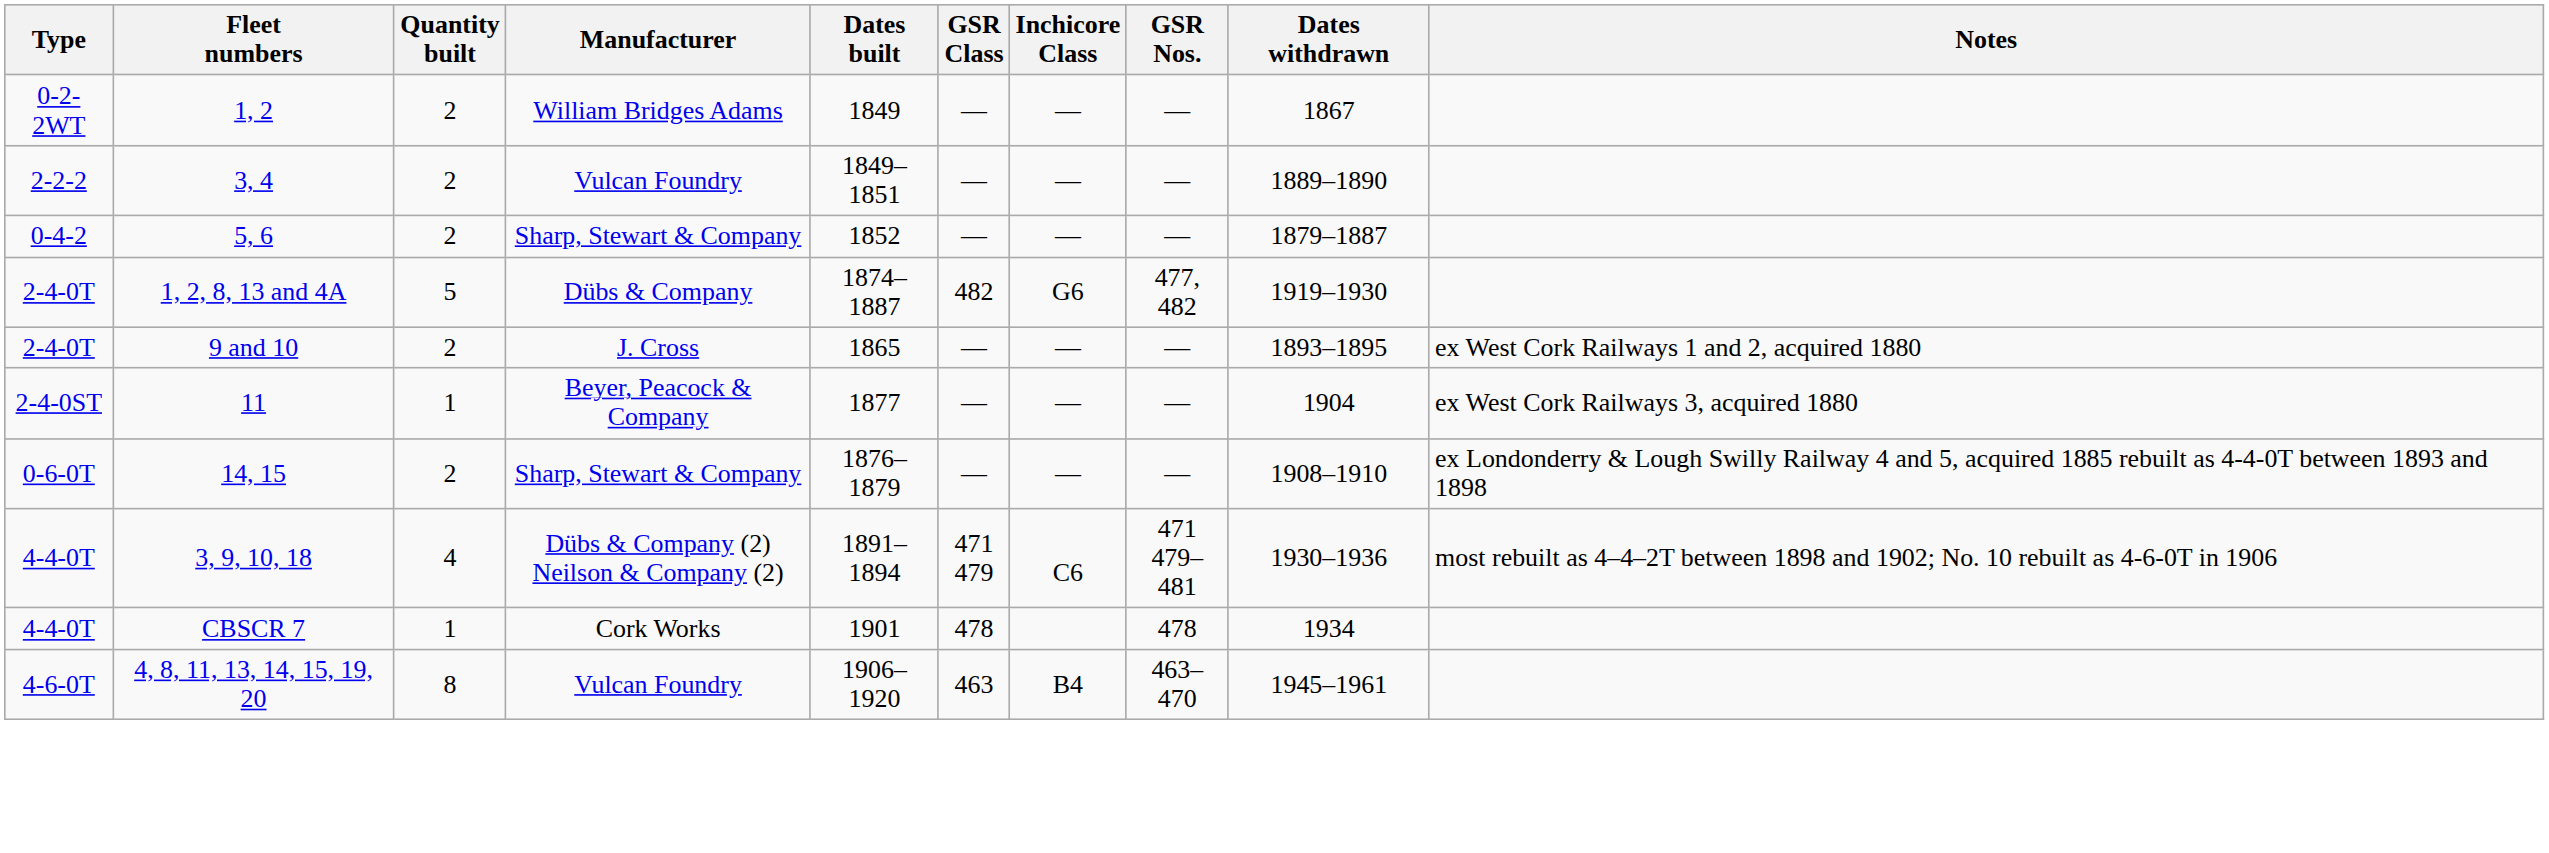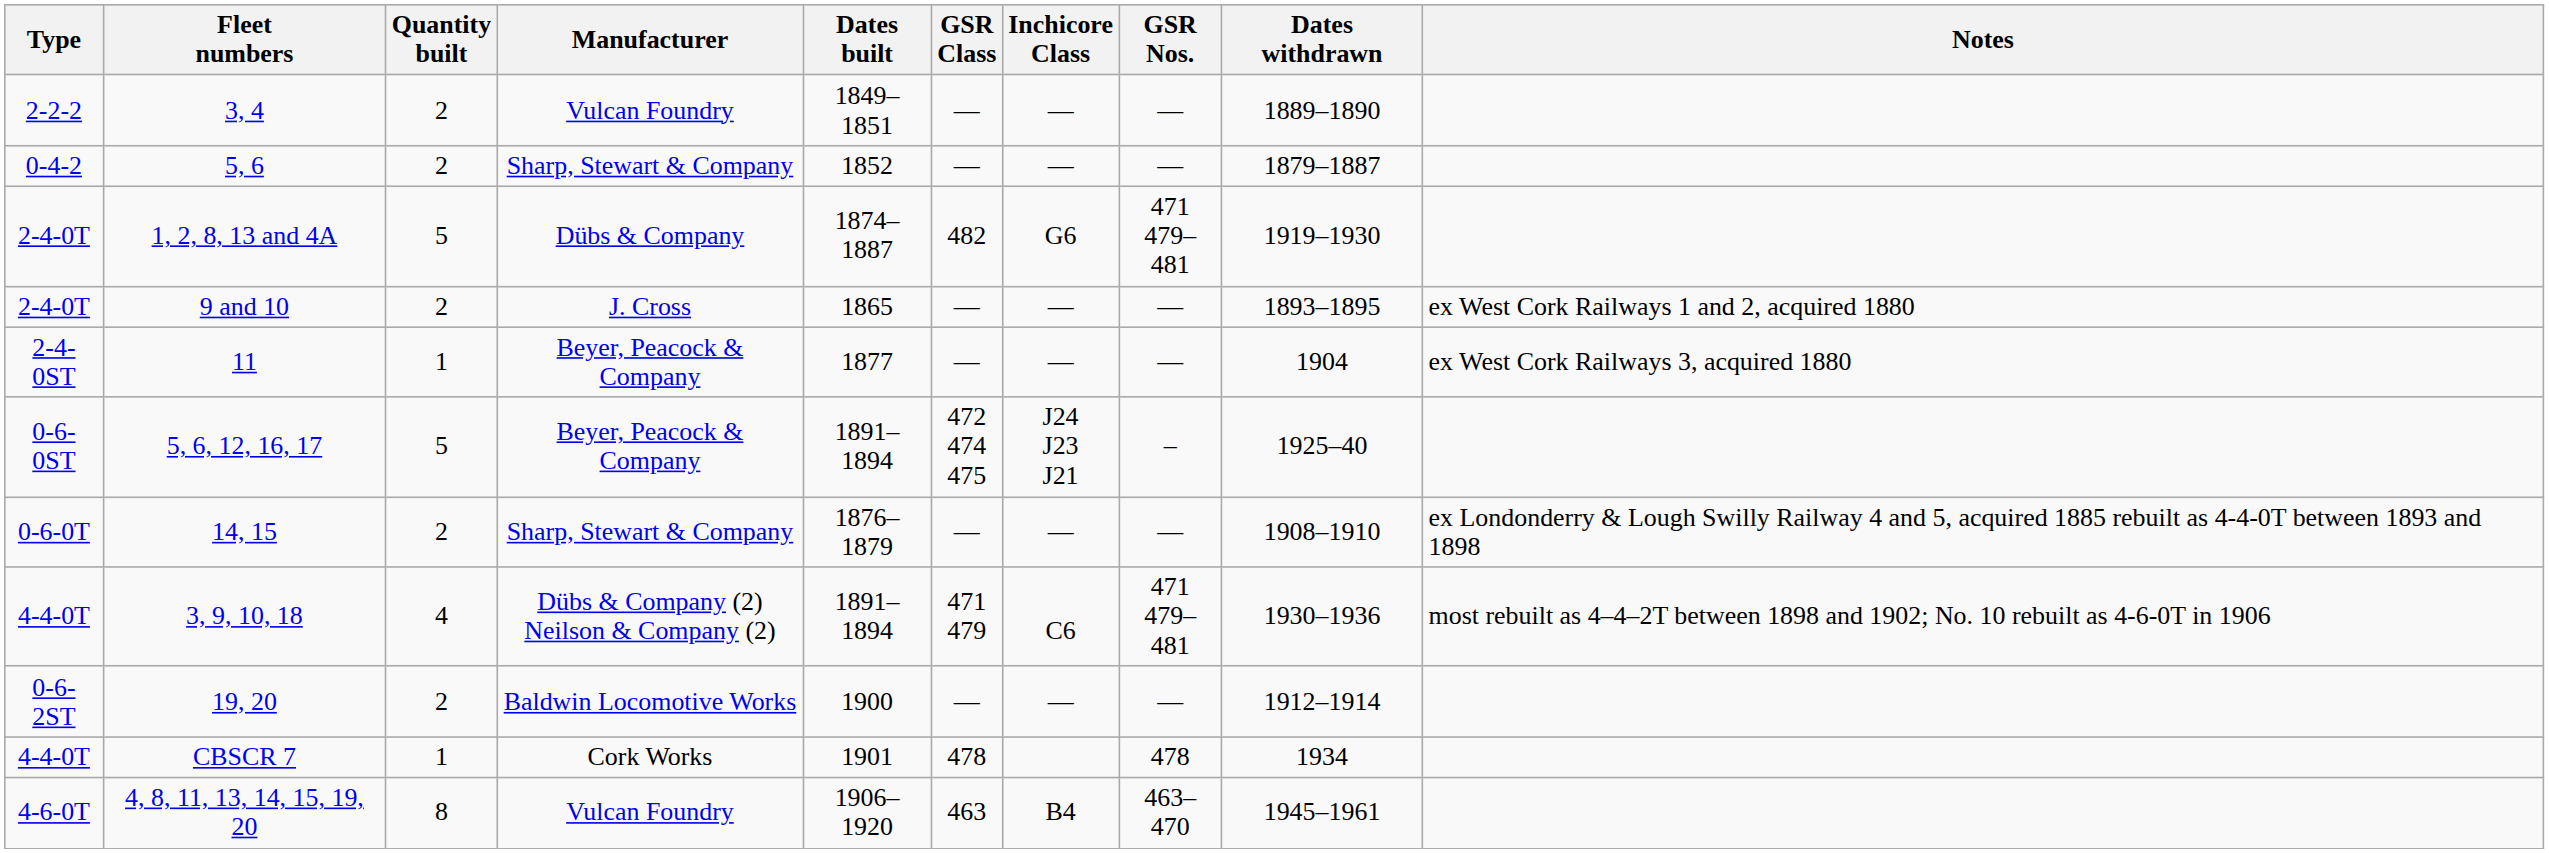- row: 0-2-2WT | 1, 2 | 2 | William Bridges Adams | 1849 | — | — | — | 1867
1, 2, 8, 13 and 4A | GSR Nos.: 477, 482 -> 471 479–481
+ row: 0-6-0ST | 5, 6, 12, 16, 17 | 5 | Beyer, Peacock & Company | 1891–1894 | 472 474 475 | J24 J23 J21 | – | 1925–40
+ row: 0-6-2ST | 19, 20 | 2 | Baldwin Locomotive Works | 1900 | — | — | — | 1912–1914
